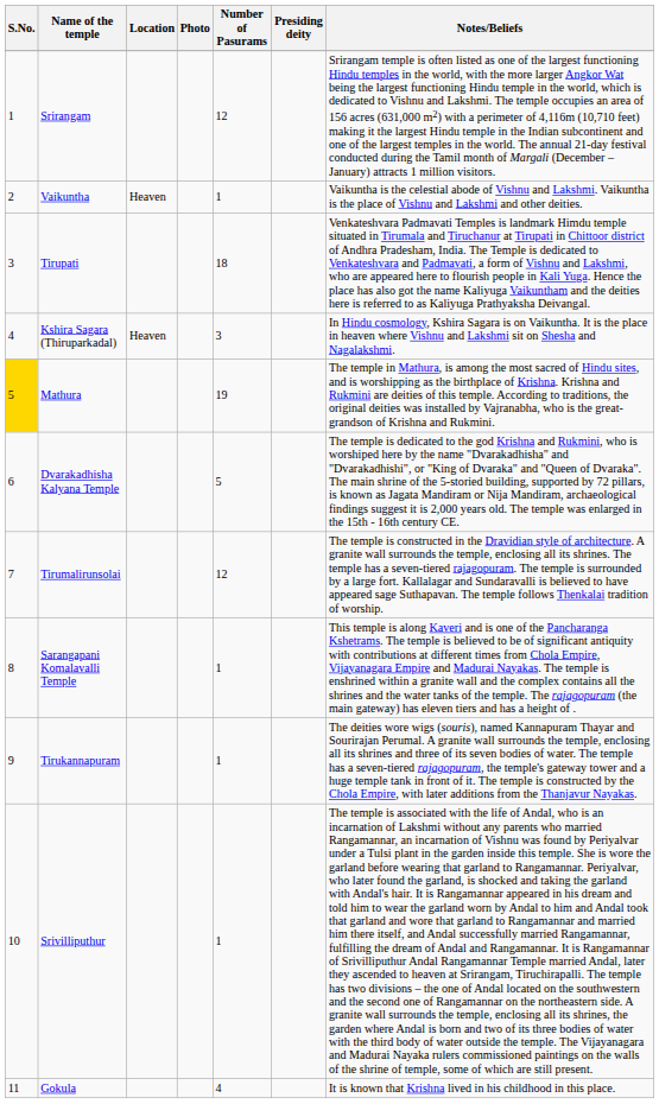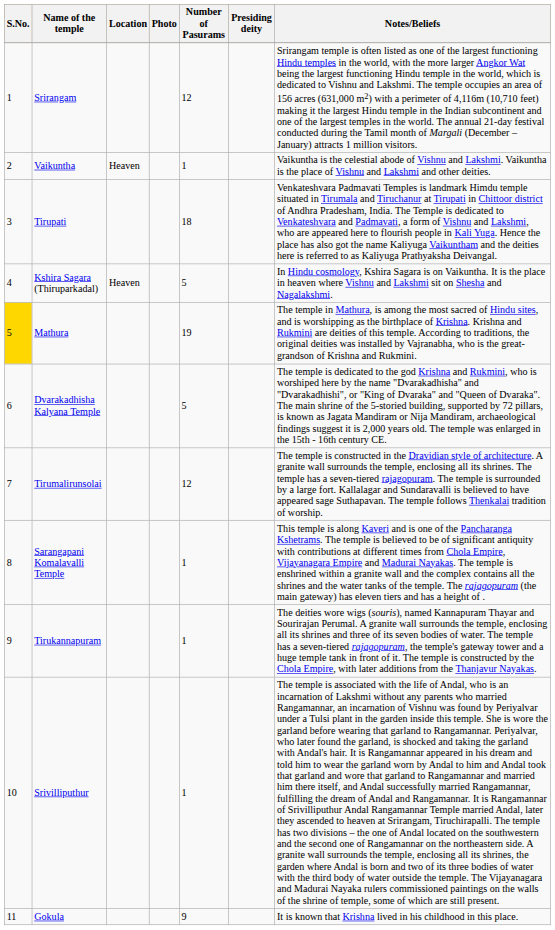Kshira Sagara (Thiruparkadal) | Number of Pasurams: 3 -> 5
Gokula | Number of Pasurams: 4 -> 9
